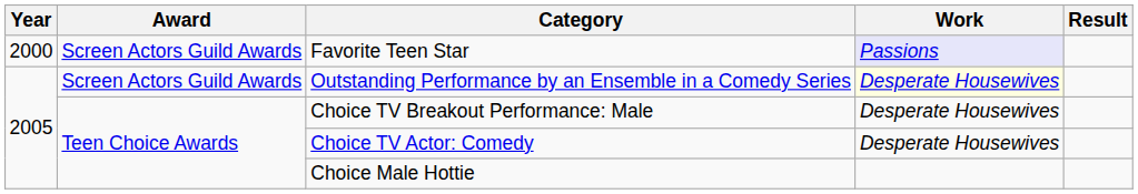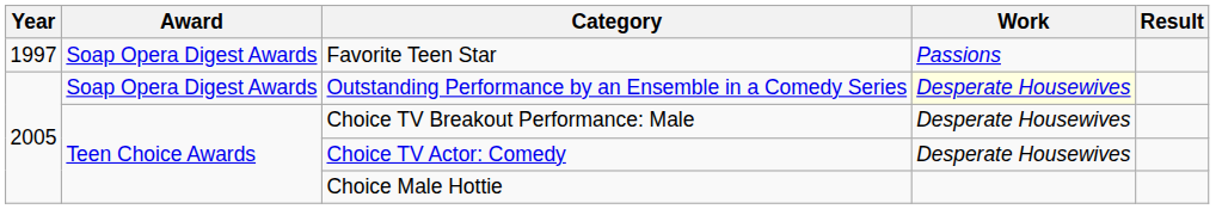Favorite Teen Star | Year: 2000 -> 1997
Favorite Teen Star | Award: Screen Actors Guild Awards -> Soap Opera Digest Awards
Favorite Teen Star | Work: lavender background -> no background
Outstanding Performance by an Ensemble in a Comedy Series | Award: Screen Actors Guild Awards -> Soap Opera Digest Awards
